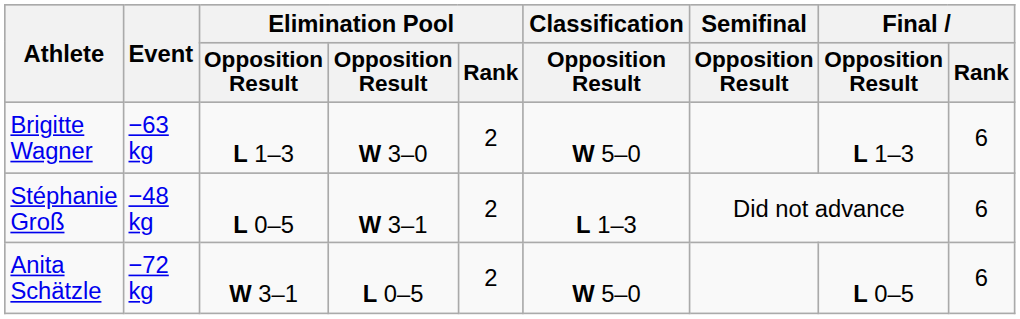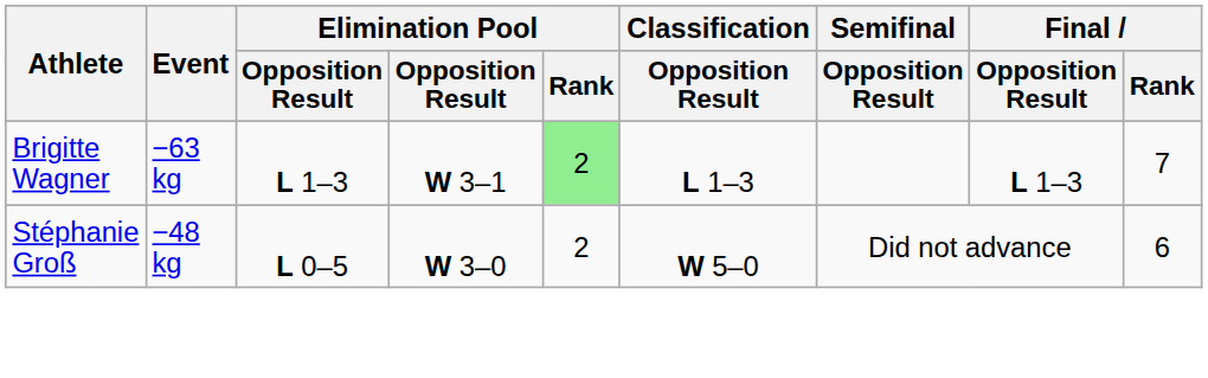Brigitte Wagner | column 4: W 3–0 -> W 3–1
Brigitte Wagner | Elimination Pool / Rank: no background -> lightgreen background
Brigitte Wagner | Classification / Opposition Result: W 5–0 -> L 1–3
Brigitte Wagner | Final / Rank: 6 -> 7
Stéphanie Groß | column 4: W 3–1 -> W 3–0
Stéphanie Groß | Classification / Opposition Result: L 1–3 -> W 5–0
- row: Anita Schätzle | −72 kg | W 3–1 | L 0–5 | 2 | W 5–0 | L 0–5 | 6
